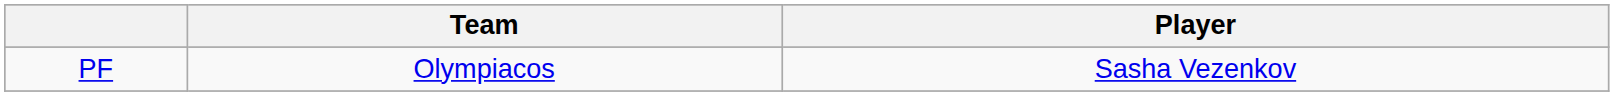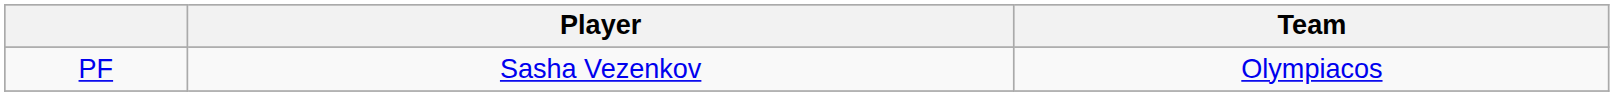columns swapped: Player <-> Team
